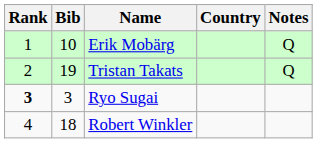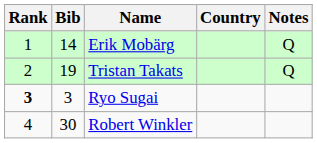Erik Mobärg | Bib: 10 -> 14
Robert Winkler | Bib: 18 -> 30
